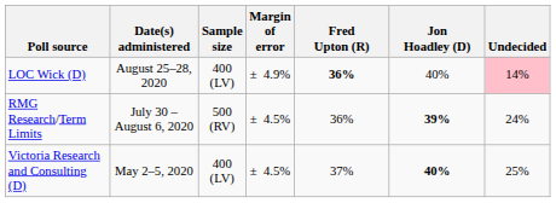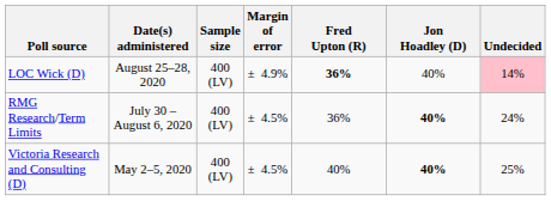RMG Research/Term Limits | Sample size: 500 (RV) -> 400 (LV)
RMG Research/Term Limits | Jon Hoadley (D): 39% -> 40%
Victoria Research and Consulting (D) | Fred Upton (R): 37% -> 40%
